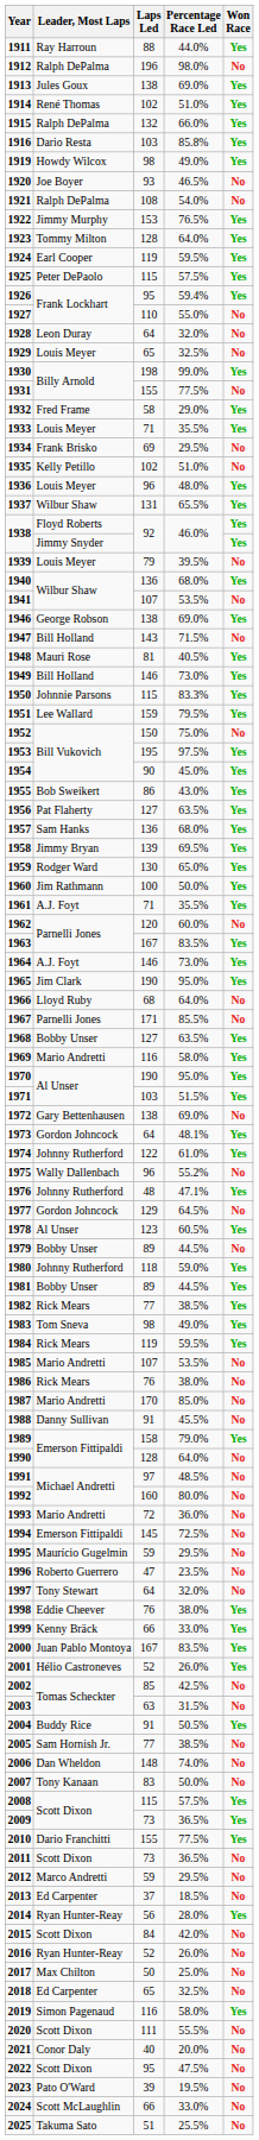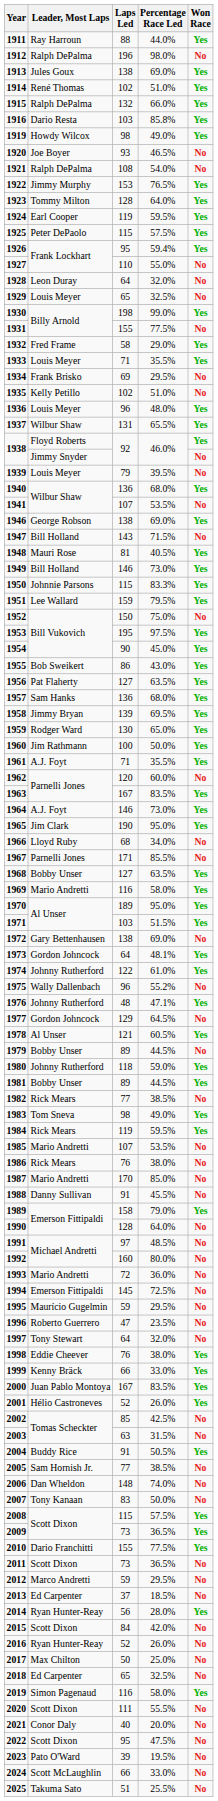1938 / Jimmy Snyder | Won Race: Yes -> No
1966 | Percentage Race Led: 64.0% -> 34.0%
1970 | Laps Led: 190 -> 189
1978 | Laps Led: 123 -> 121
1982 | Won Race: Yes -> No
